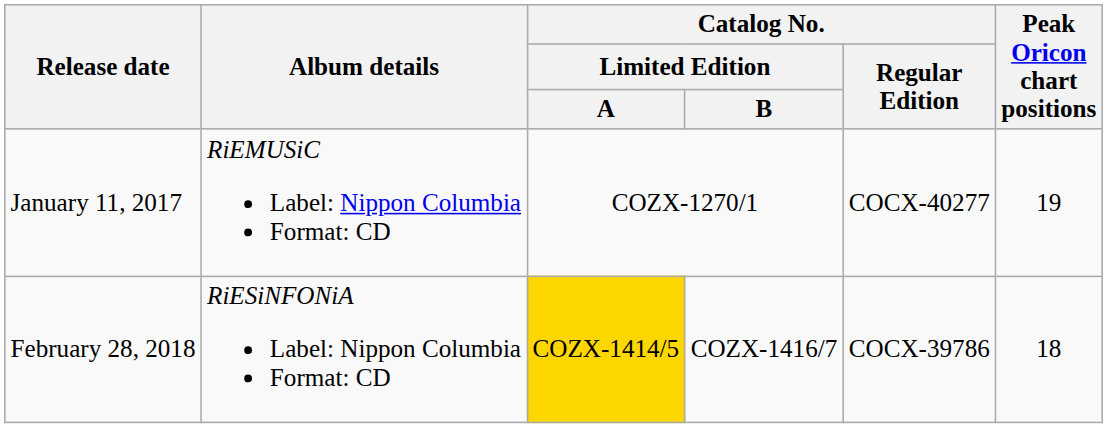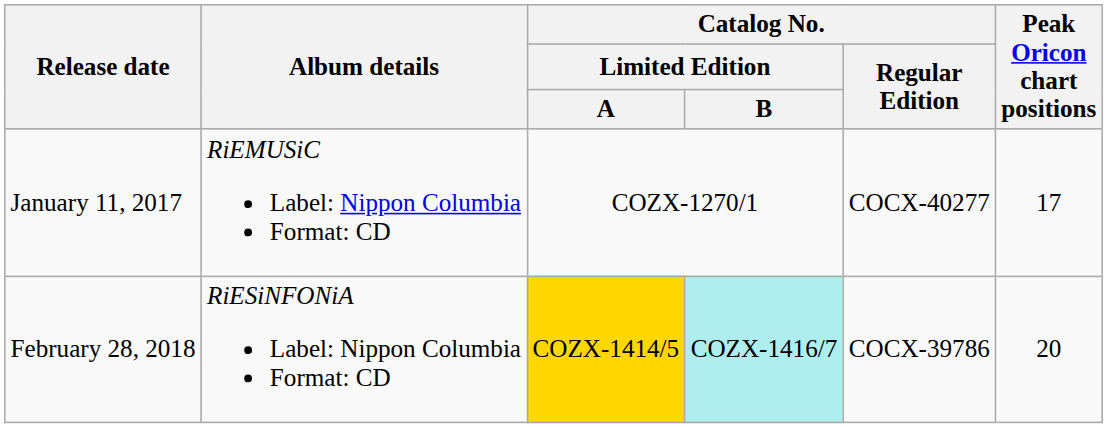January 11, 2017 | Peak Oricon chart positions: 19 -> 17
February 28, 2018 | Catalog No. / Limited Edition / B: no background -> paleturquoise background
February 28, 2018 | Peak Oricon chart positions: 18 -> 20
